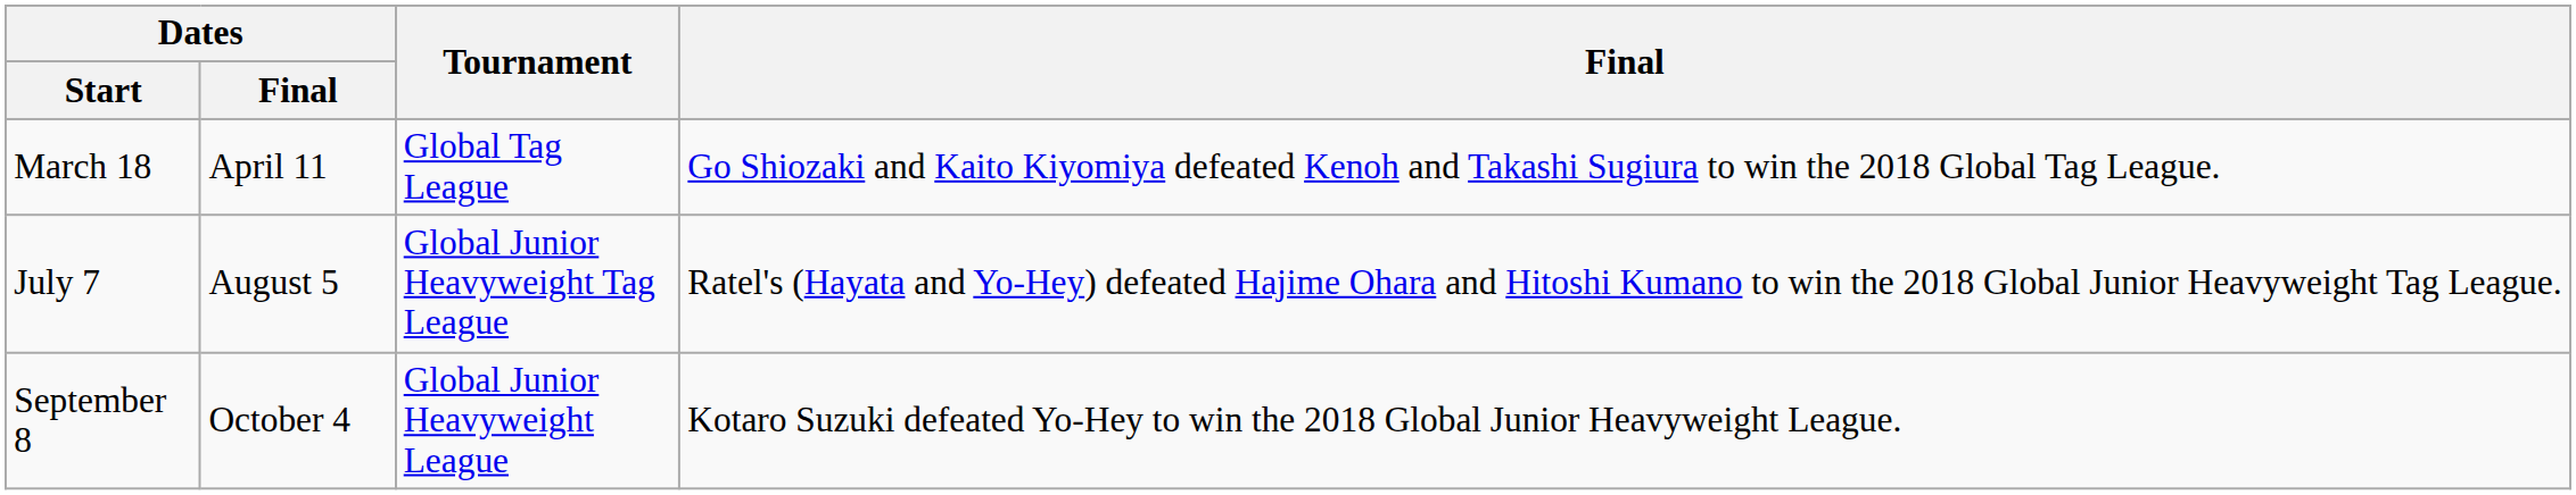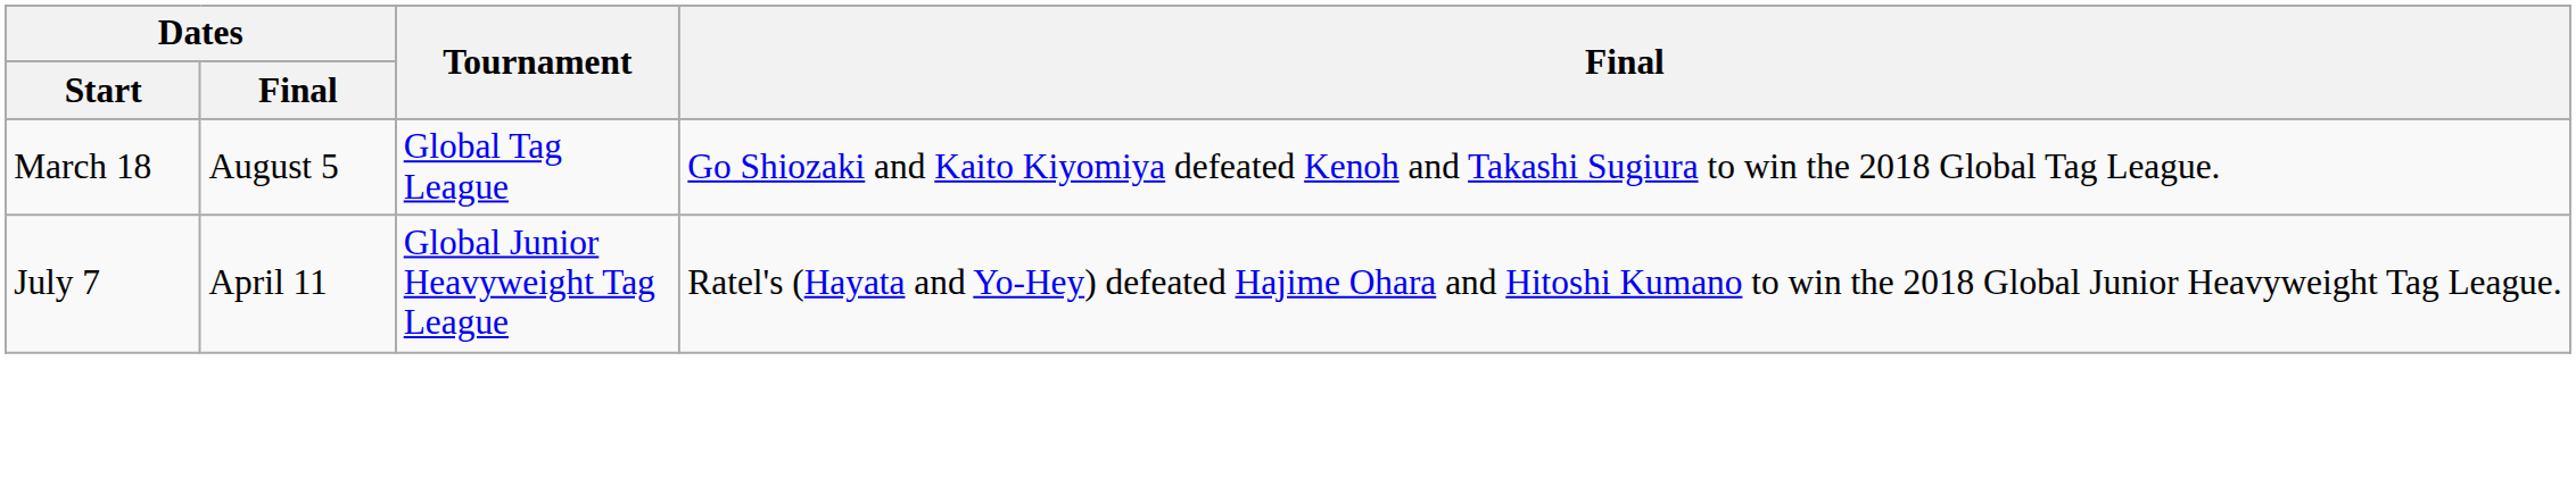March 18 | Dates / Final: April 11 -> August 5
July 7 | Dates / Final: August 5 -> April 11
- row: September 8 | October 4 | Global Junior Heavyweight League | Kotaro Suzuki defeated Yo-Hey to win the 2018 Global Junior Heavyweight League.
